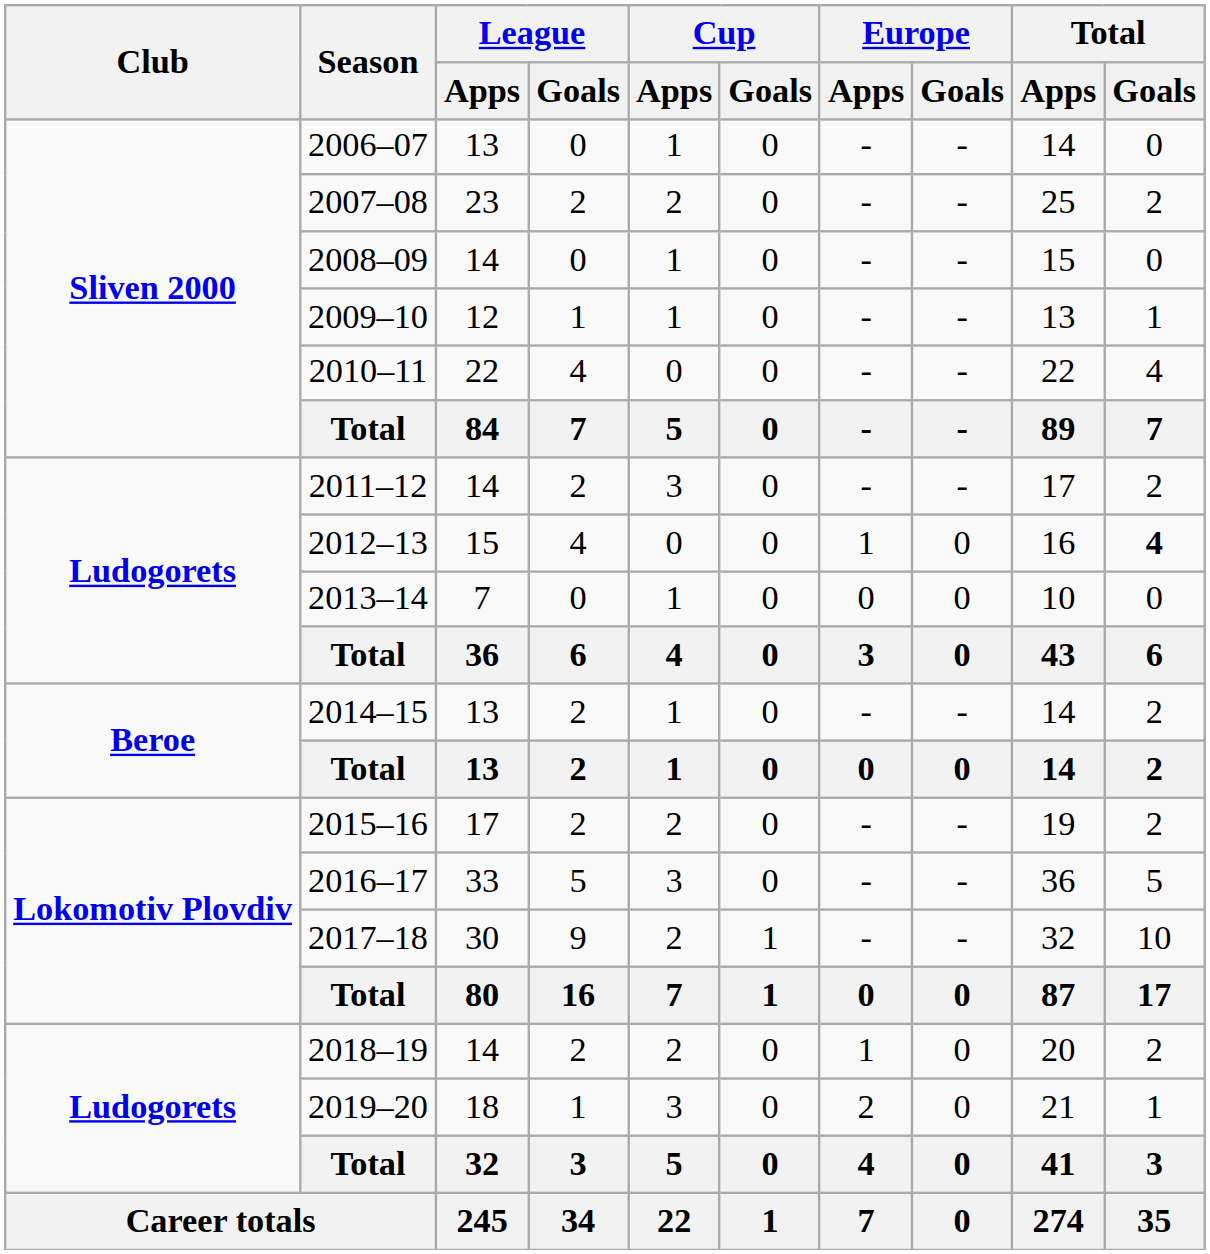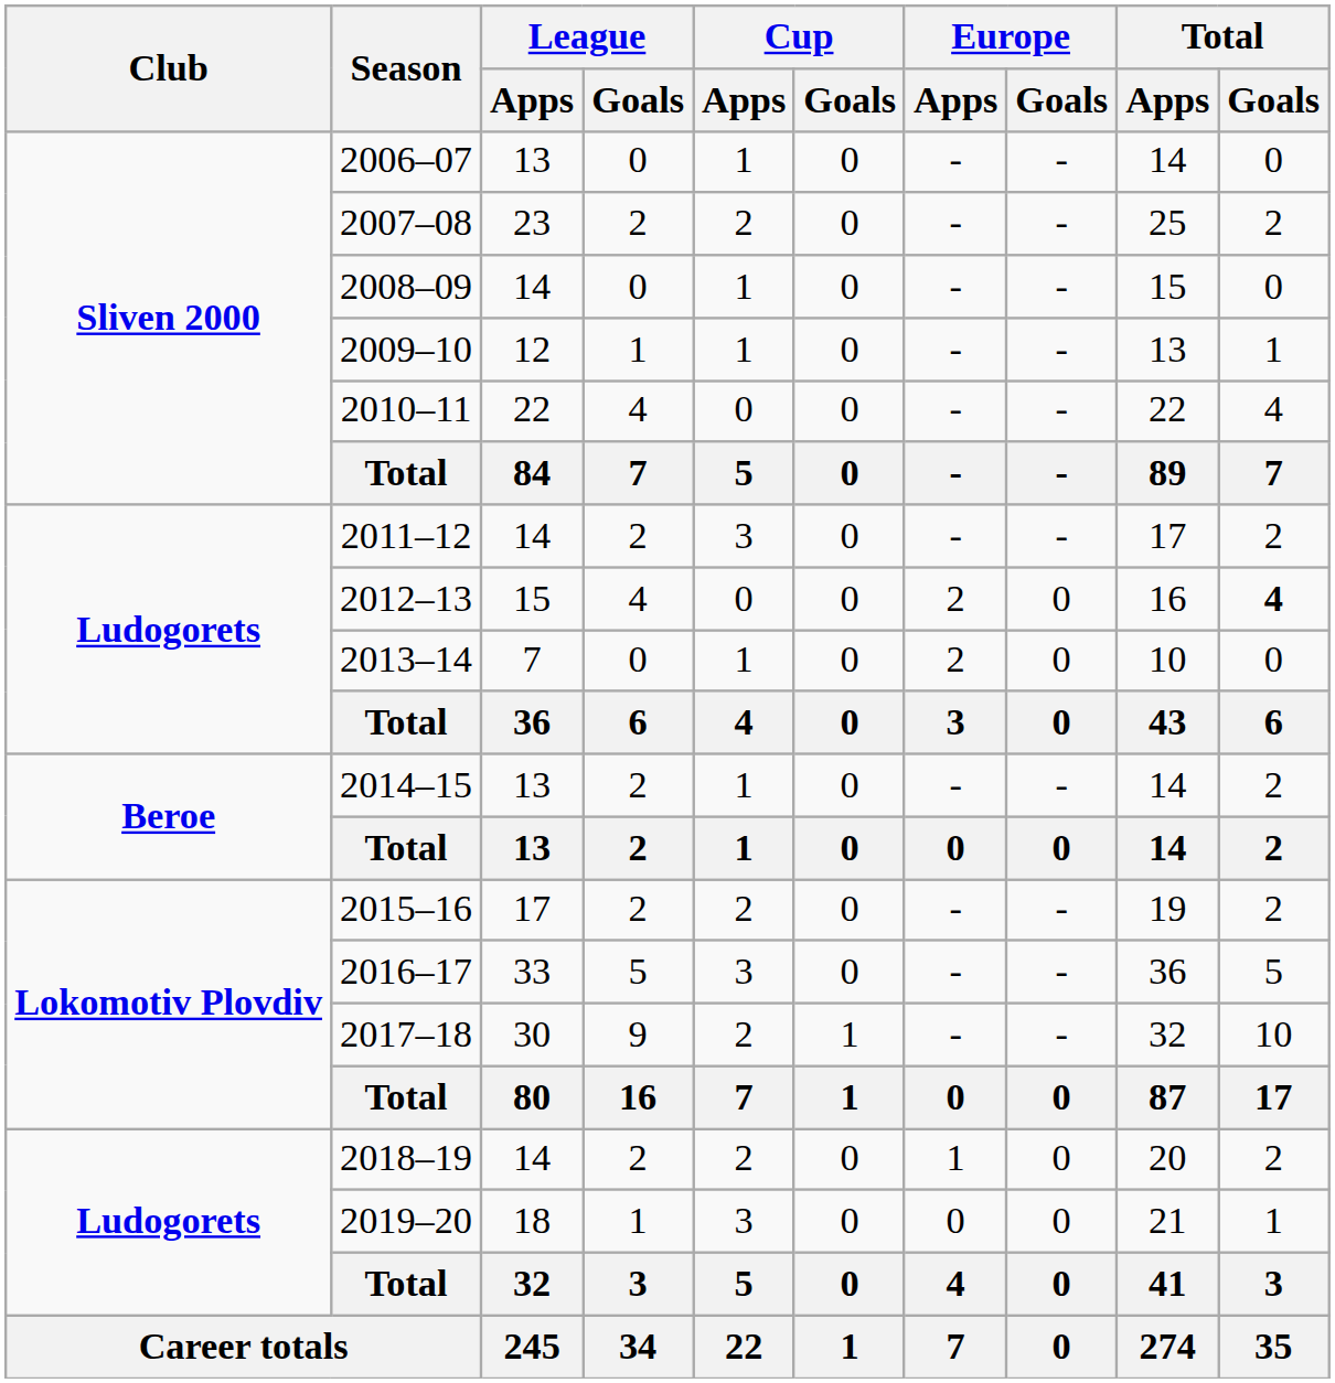2012–13 | Europe / Apps: 1 -> 2
2013–14 | Europe / Apps: 0 -> 2
2019–20 | Europe / Apps: 2 -> 0
